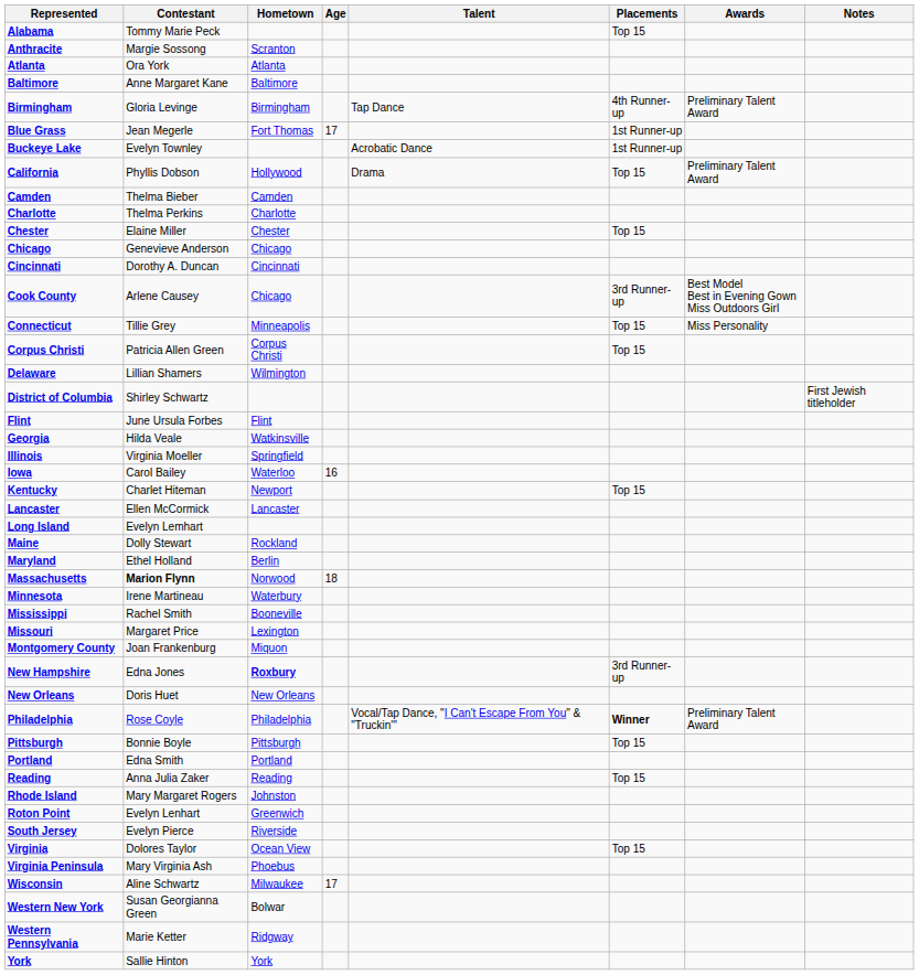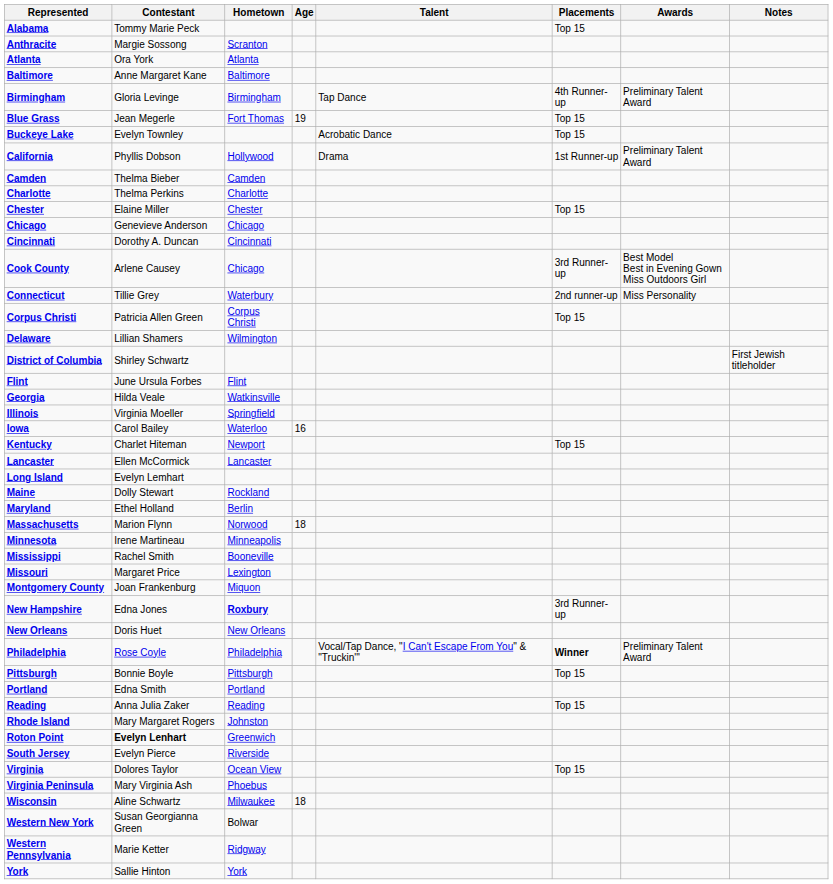Blue Grass | Age: 17 -> 19
Blue Grass | Placements: 1st Runner-up -> Top 15
Buckeye Lake | Placements: 1st Runner-up -> Top 15
California | Placements: Top 15 -> 1st Runner-up
Connecticut | Hometown: Minneapolis -> Waterbury
Connecticut | Placements: Top 15 -> 2nd runner-up
Massachusetts | Contestant: bold -> normal
Minnesota | Hometown: Waterbury -> Minneapolis
Roton Point | Contestant: normal -> bold
Wisconsin | Age: 17 -> 18
